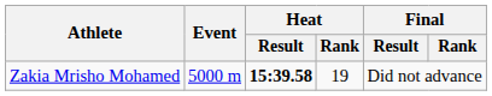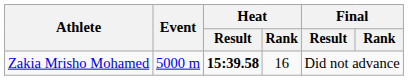Zakia Mrisho Mohamed | Heat / Rank: 19 -> 16
